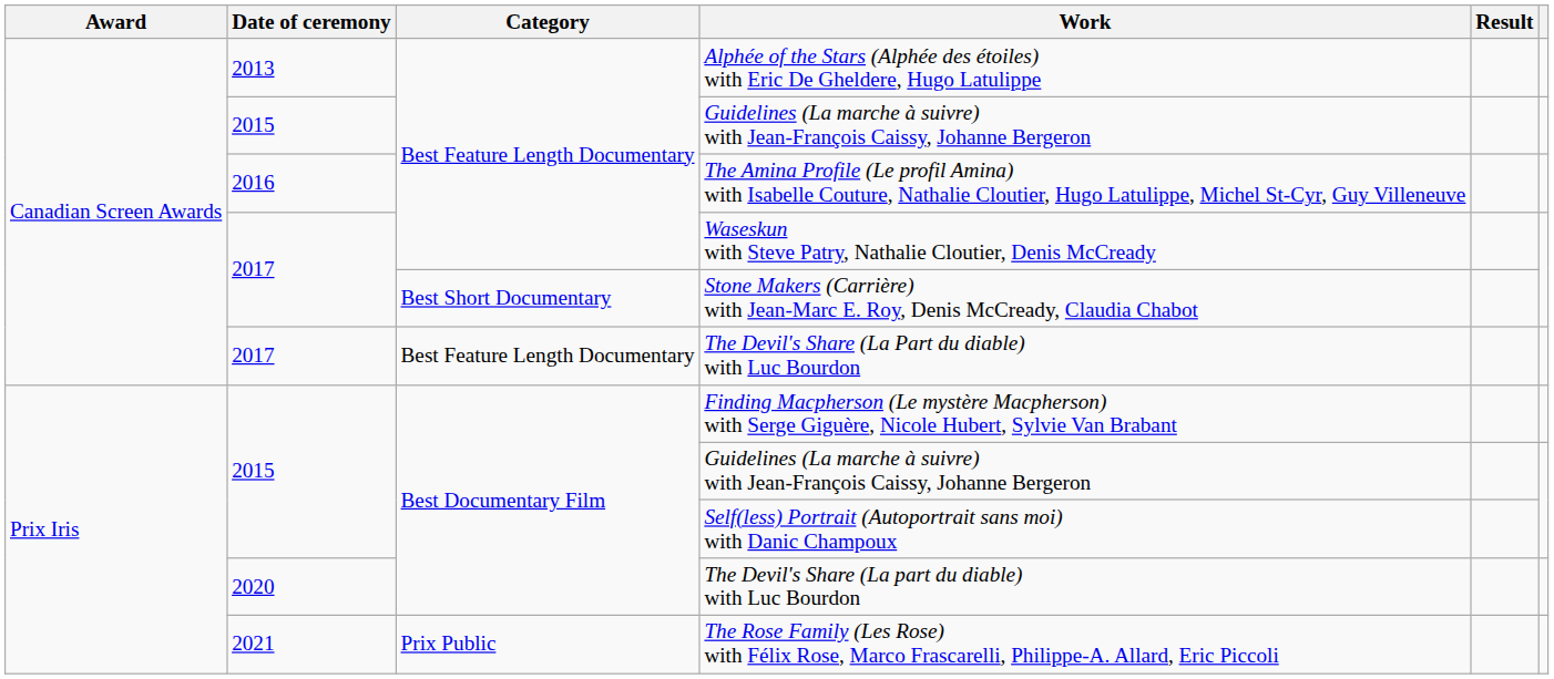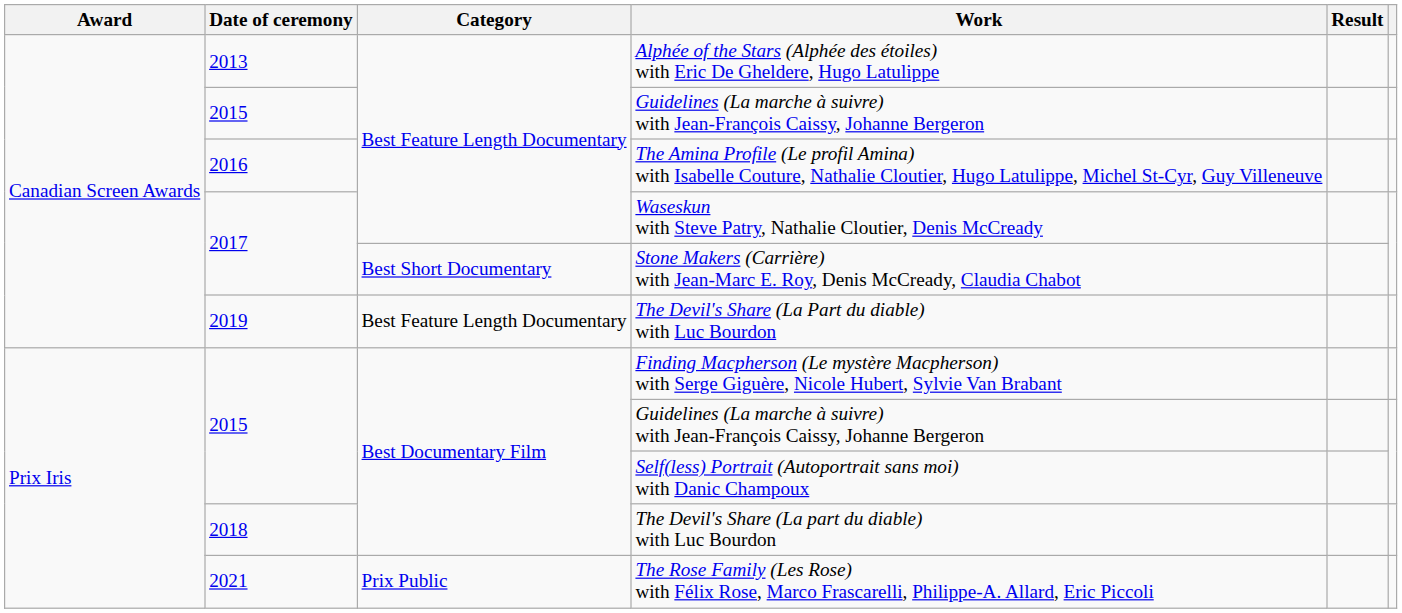The Devil's Share (La Part du diable) with Luc Bourdon | Date of ceremony: 2017 -> 2019
The Devil's Share (La part du diable) with Luc Bourdon | Date of ceremony: 2020 -> 2018
